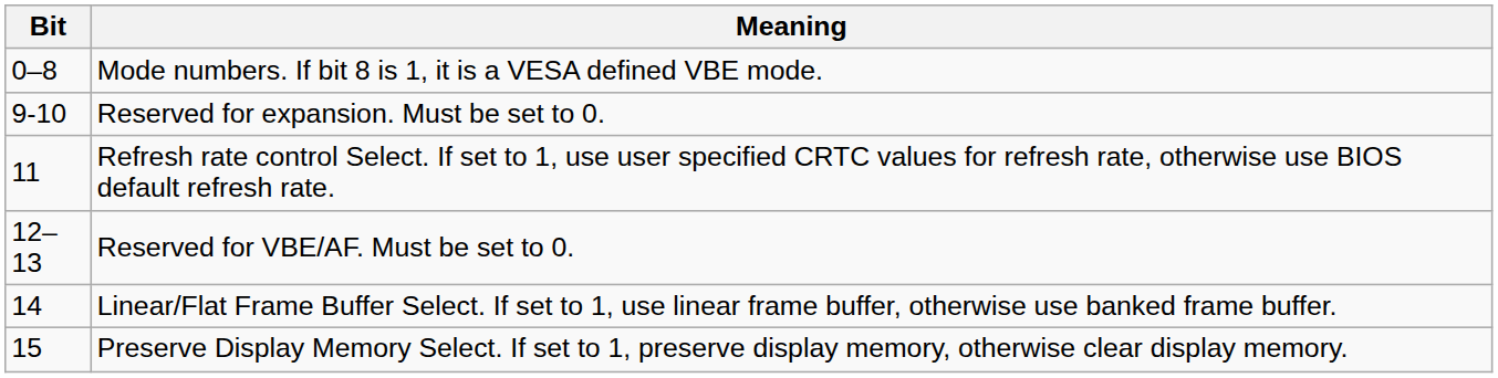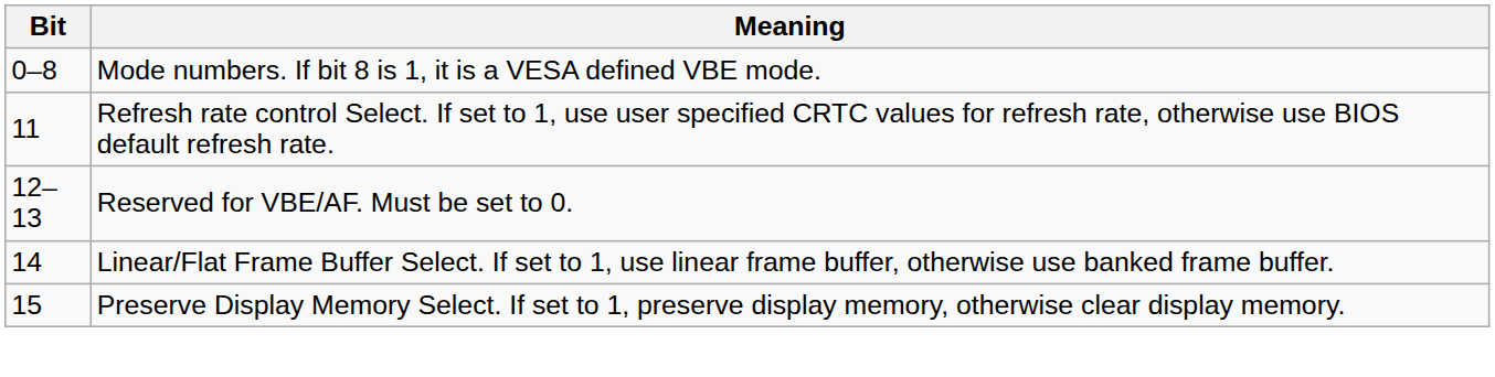- row: 9-10 | Reserved for expansion. Must be set to 0.
